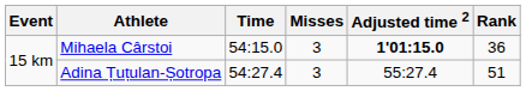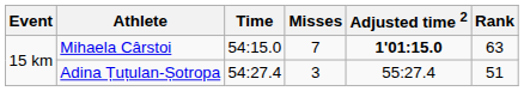Mihaela Cârstoi | Misses: 3 -> 7
Mihaela Cârstoi | Rank: 36 -> 63
